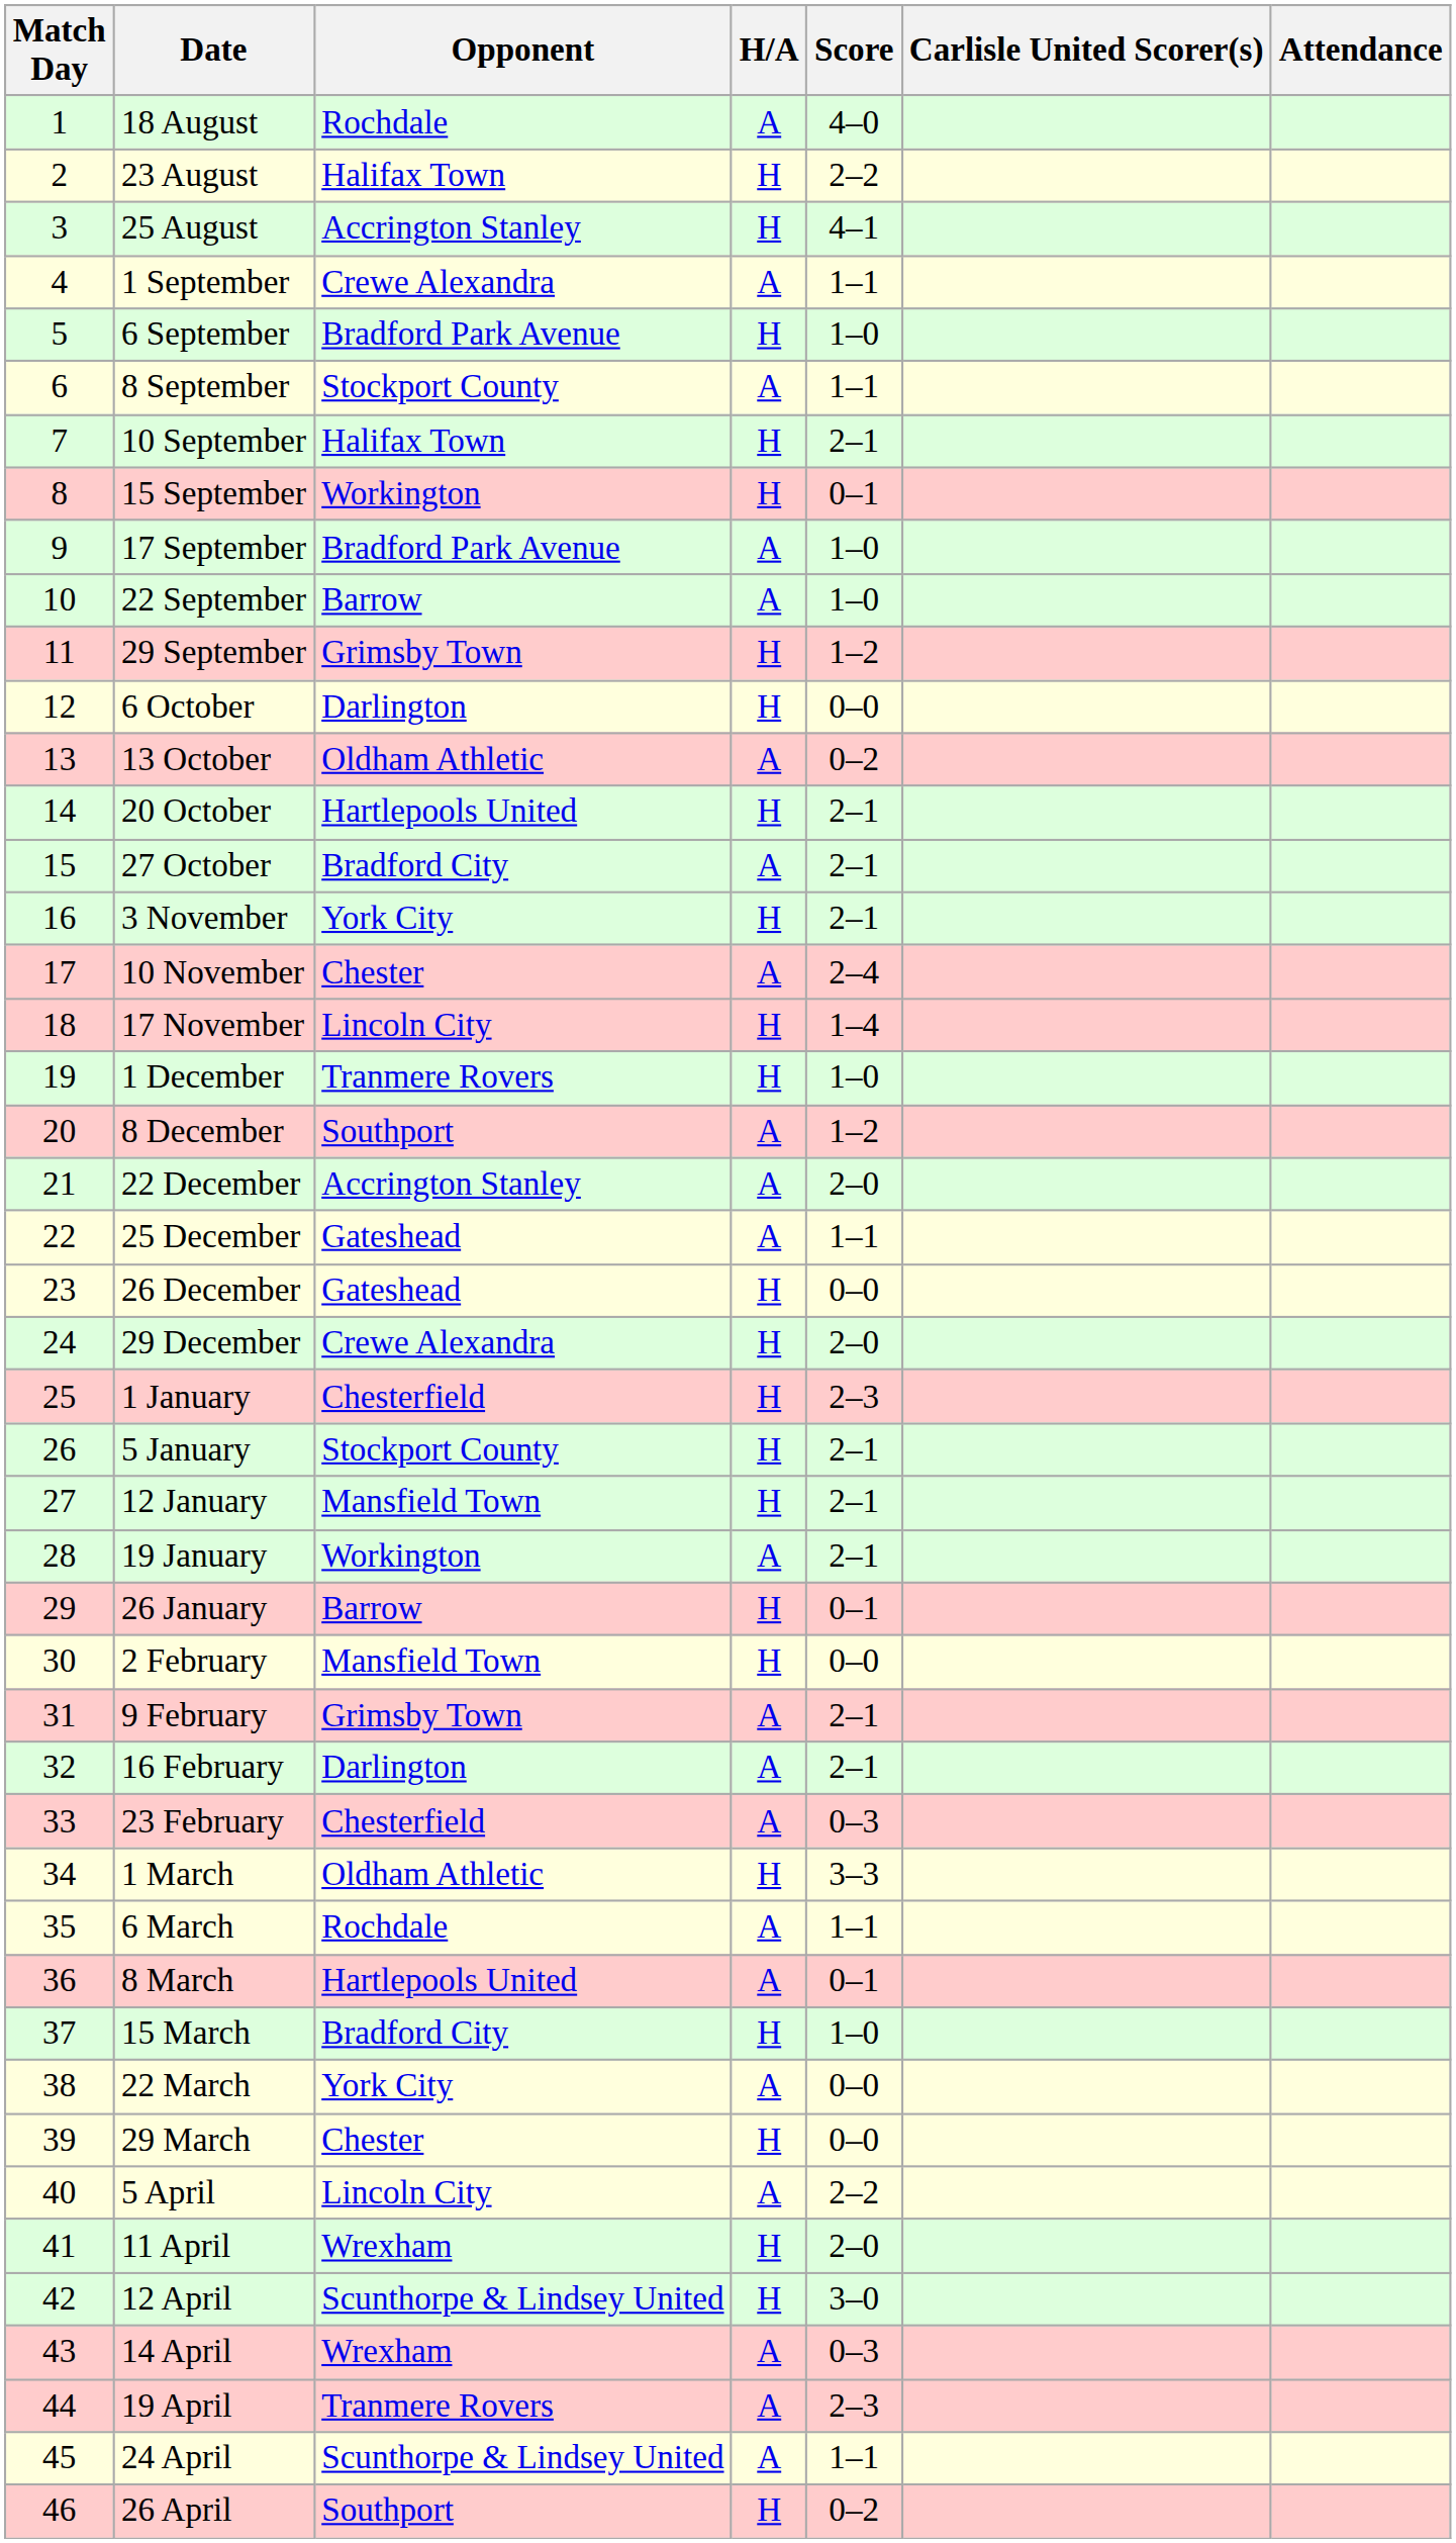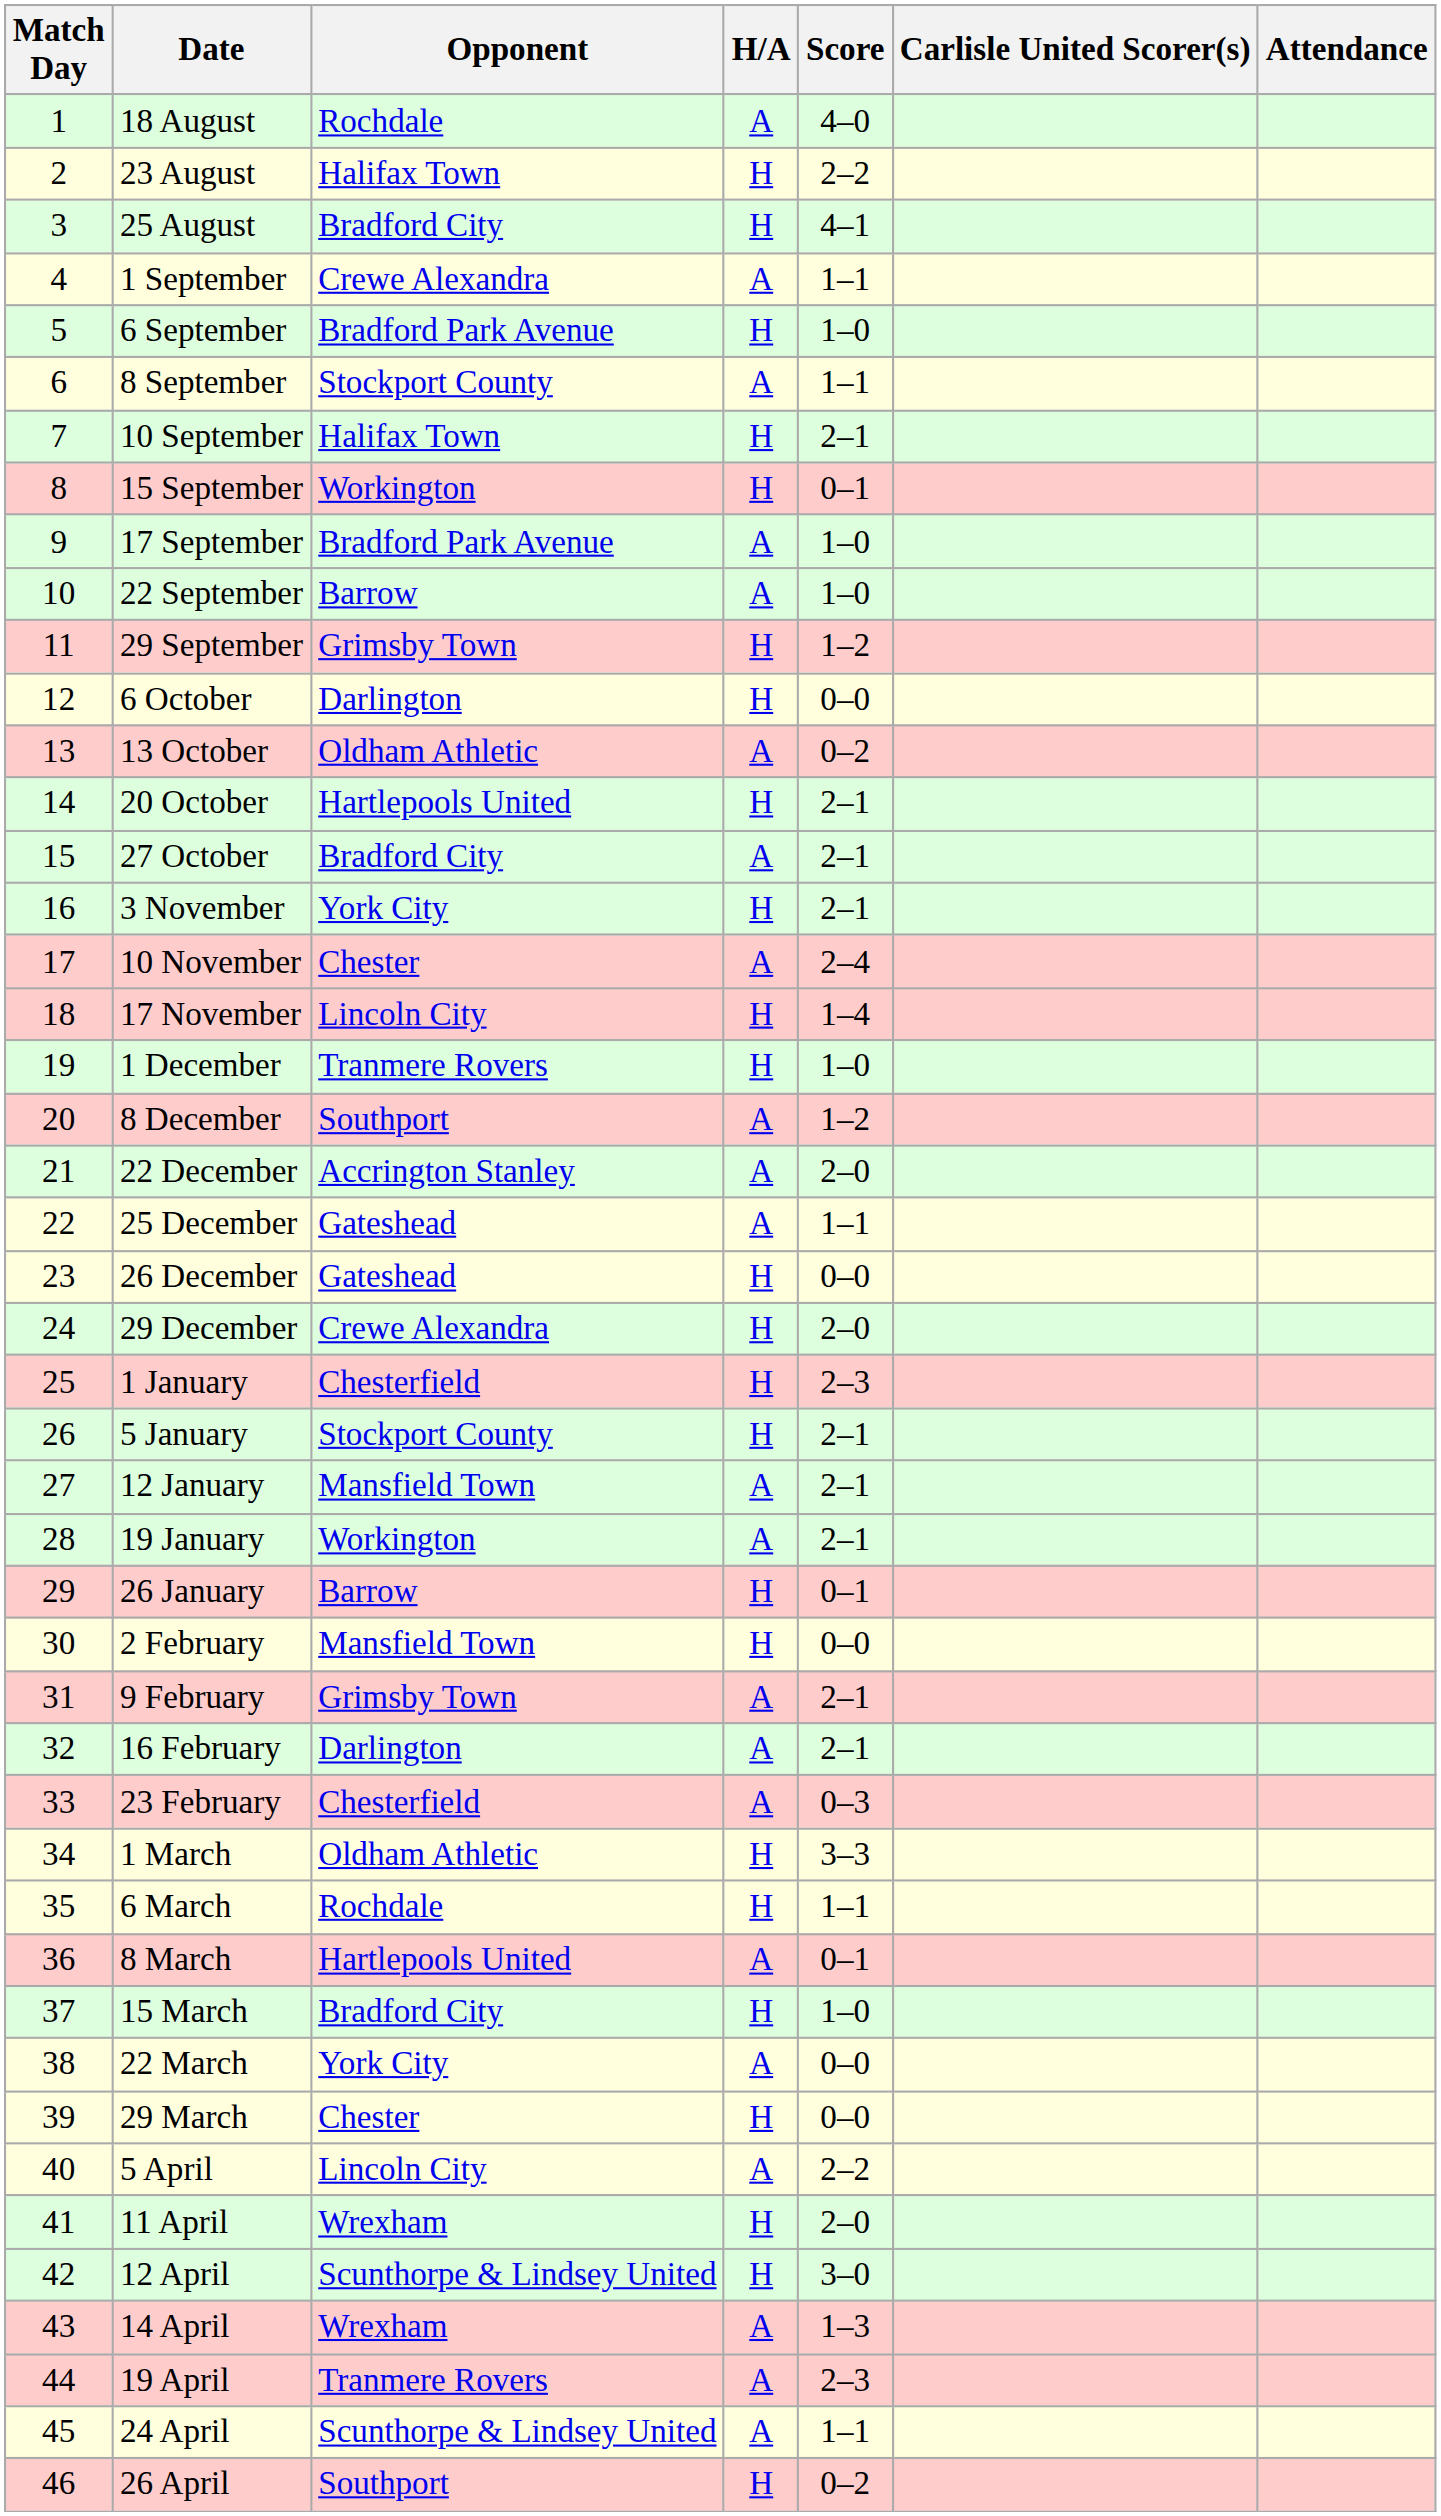25 August | Opponent: Accrington Stanley -> Bradford City
12 January | H/A: H -> A
6 March | H/A: A -> H
14 April | Score: 0–3 -> 1–3
